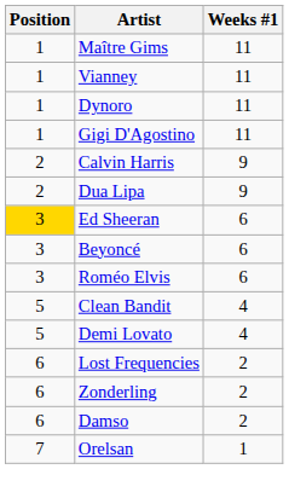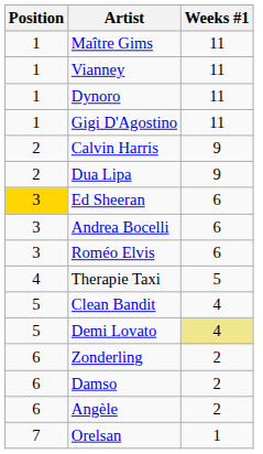- row: 3 | Beyoncé | 6
+ row: 3 | Andrea Bocelli | 6
+ row: 4 | Therapie Taxi | 5
Demi Lovato | Weeks #1: no background -> khaki background
- row: 6 | Lost Frequencies | 2
+ row: 6 | Angèle | 2
